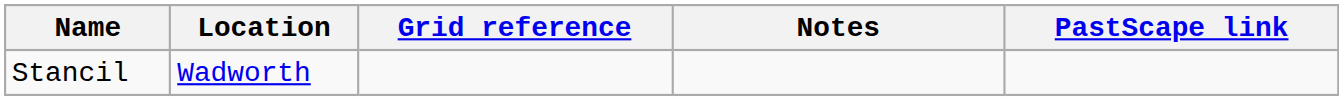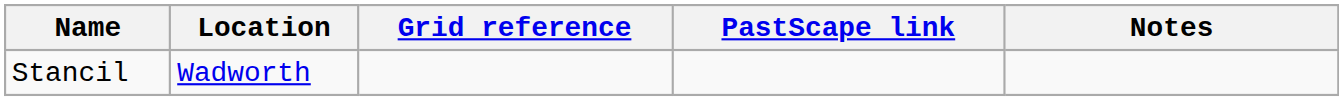columns swapped: PastScape link <-> Notes
